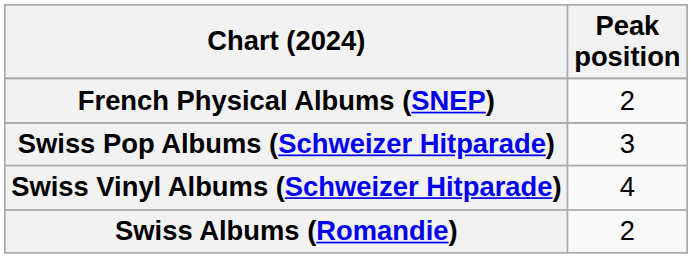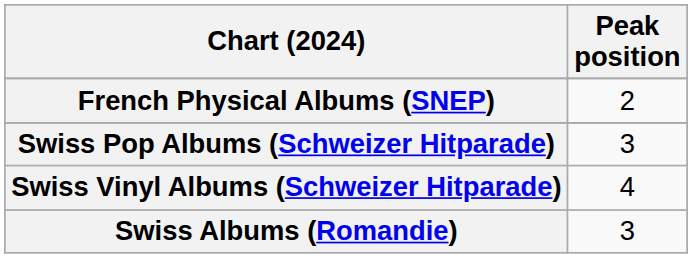Swiss Albums (Romandie) | Peak position: 2 -> 3
